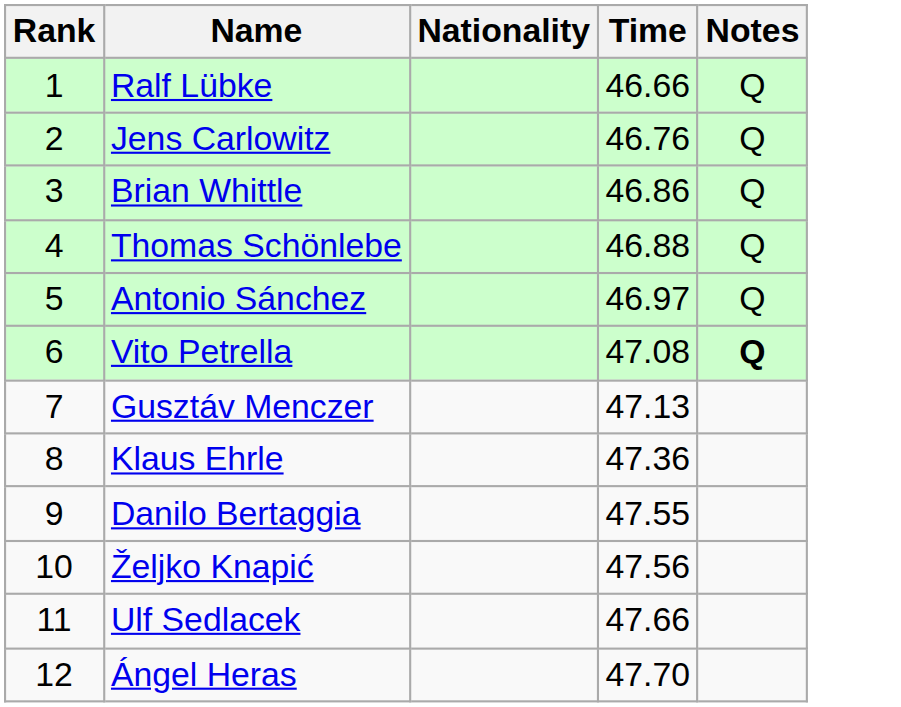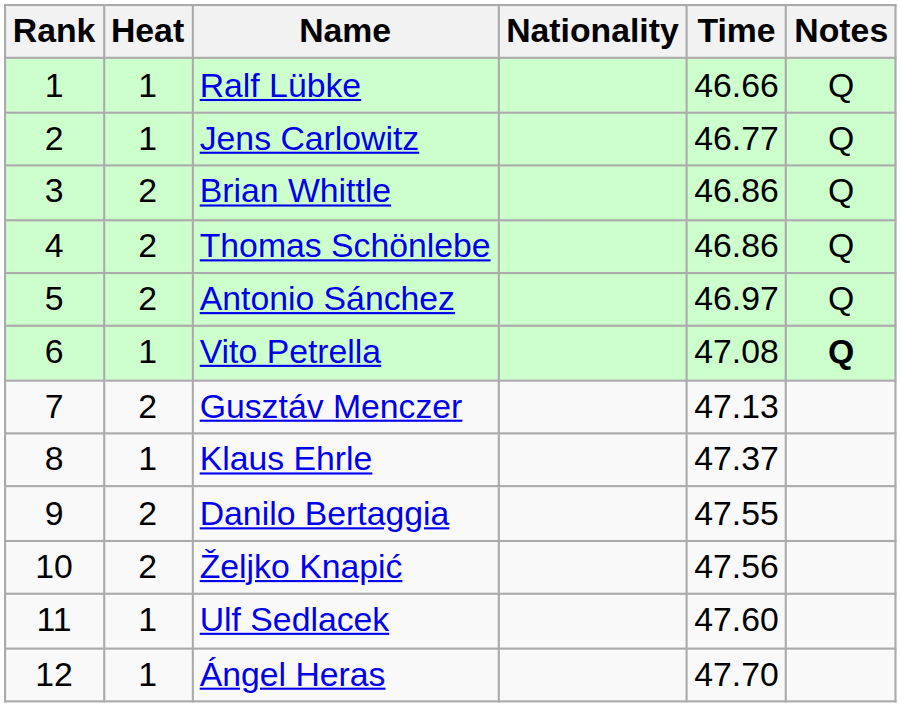+ column: Heat | 1 | 1 | 2 | 2 | 2 | 1 | 2 | 1 | 2 | 2 | 1 | 1
Jens Carlowitz | Time: 46.76 -> 46.77
Thomas Schönlebe | Time: 46.88 -> 46.86
Klaus Ehrle | Time: 47.36 -> 47.37
Ulf Sedlacek | Time: 47.66 -> 47.60
